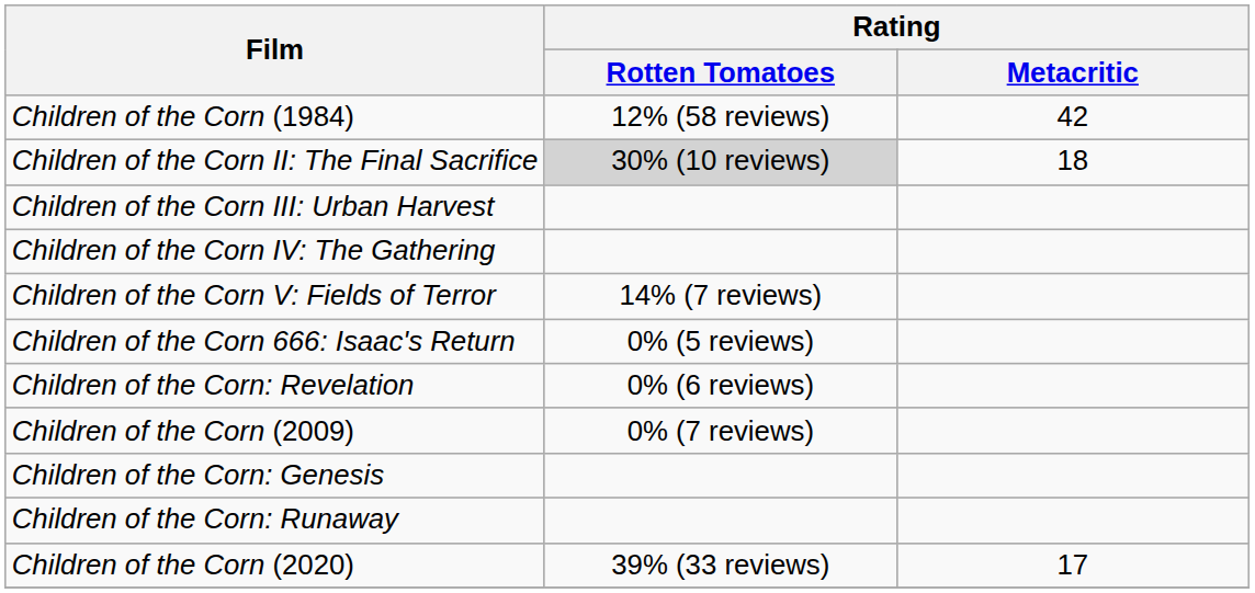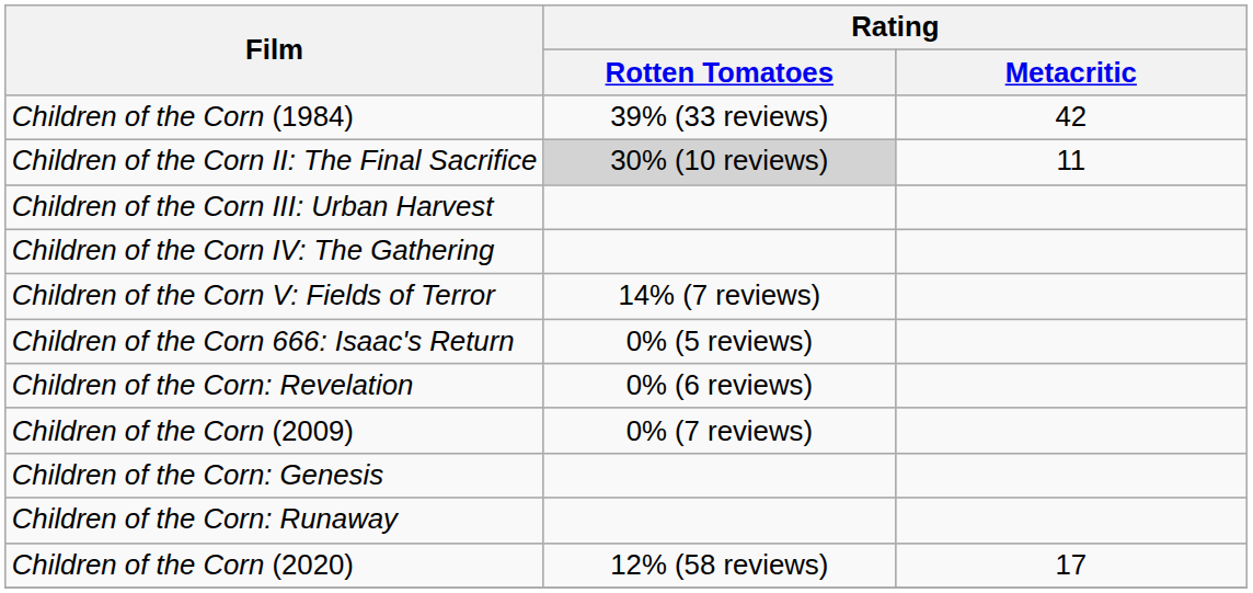Children of the Corn (1984) | Rating / Rotten Tomatoes: 12% (58 reviews) -> 39% (33 reviews)
Children of the Corn II: The Final Sacrifice | Rating / Metacritic: 18 -> 11
Children of the Corn (2020) | Rating / Rotten Tomatoes: 39% (33 reviews) -> 12% (58 reviews)
